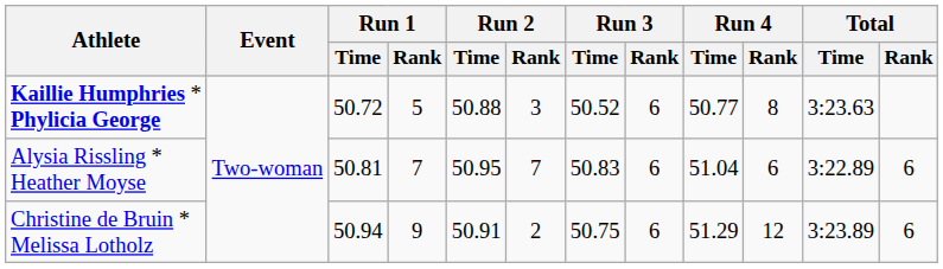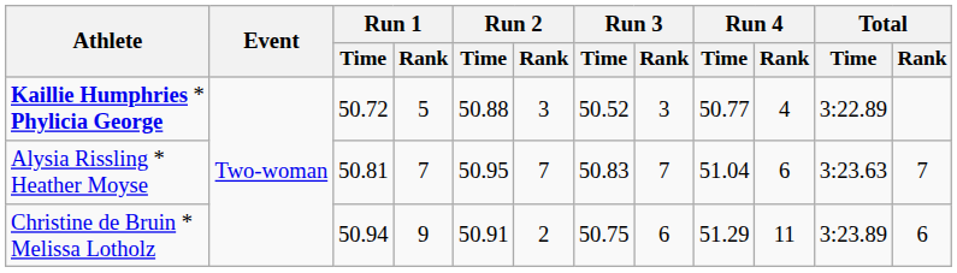Kaillie Humphries * Phylicia George | Run 3 / Rank: 6 -> 3
Kaillie Humphries * Phylicia George | Run 4 / Rank: 8 -> 4
Kaillie Humphries * Phylicia George | Total / Time: 3:23.63 -> 3:22.89
Alysia Rissling * Heather Moyse | Run 3 / Rank: 6 -> 7
Alysia Rissling * Heather Moyse | Total / Time: 3:22.89 -> 3:23.63
Alysia Rissling * Heather Moyse | Total / Rank: 6 -> 7
Christine de Bruin * Melissa Lotholz | Run 4 / Rank: 12 -> 11
